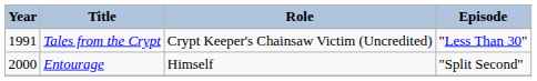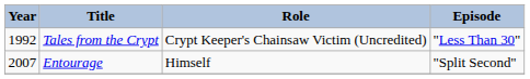Tales from the Crypt | Year: 1991 -> 1992
Entourage | Year: 2000 -> 2007
